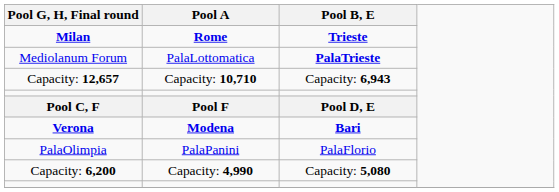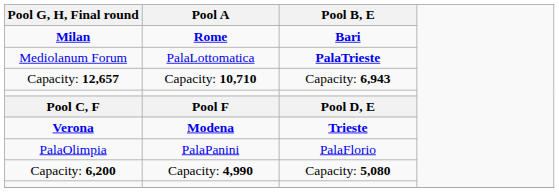Milan | Pool B, E: Trieste -> Bari
Verona | Pool B, E: Bari -> Trieste
